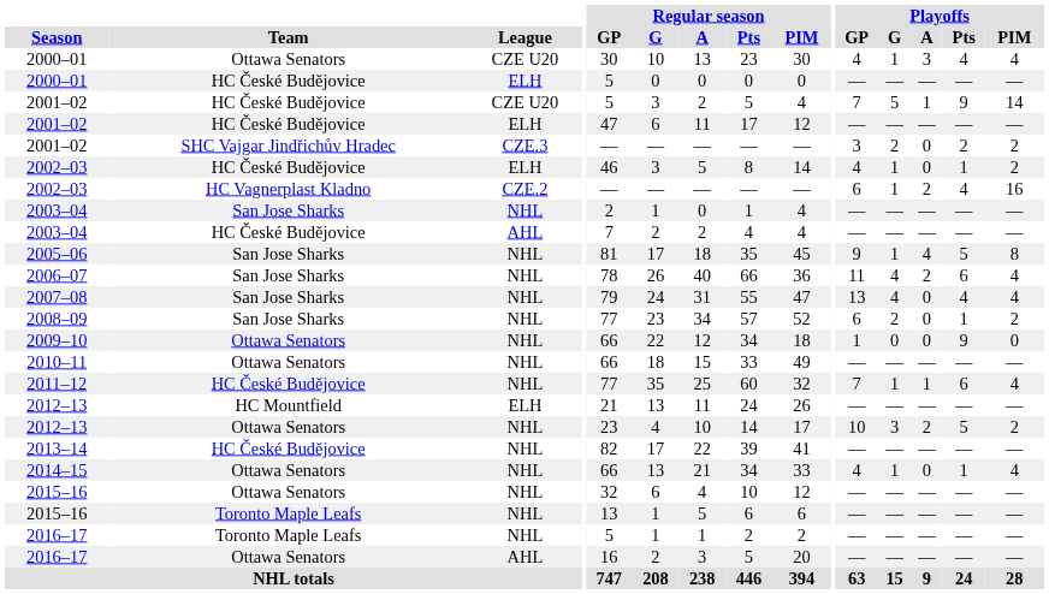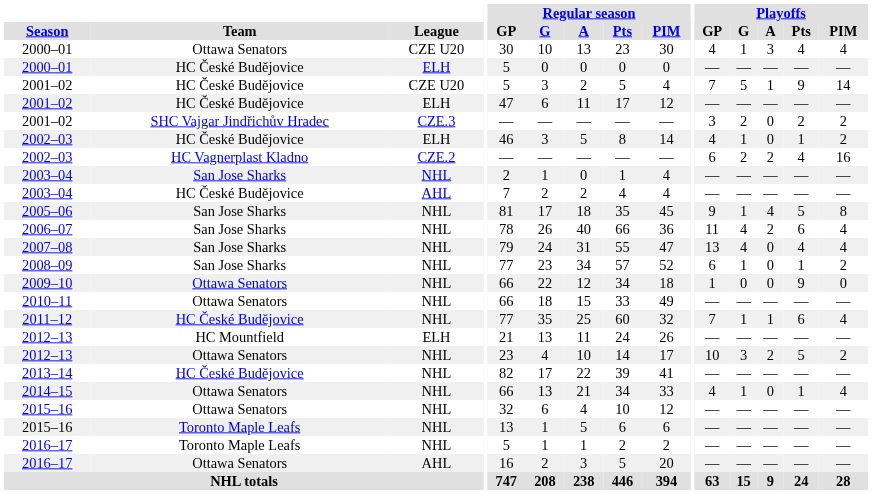2002–03 / CZE.2 | Playoffs / G: 1 -> 2
2008–09 | Playoffs / G: 2 -> 1
